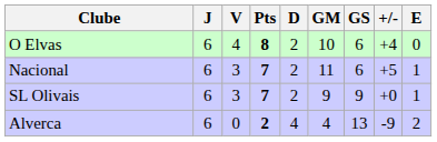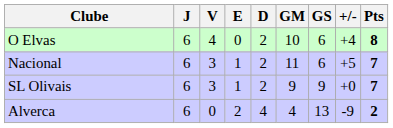columns swapped: E <-> Pts
